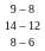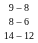rows swapped: 14 – 12 <-> 8 – 6
